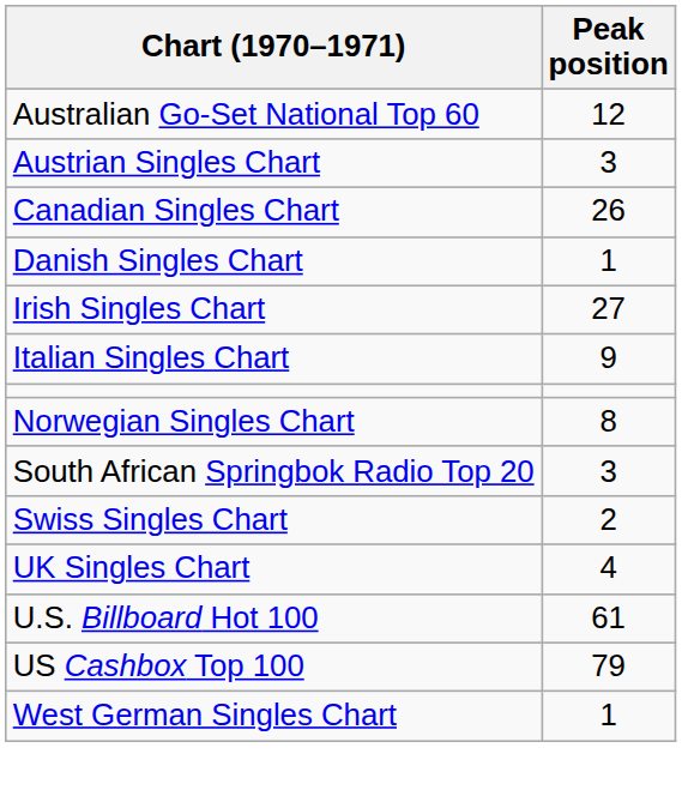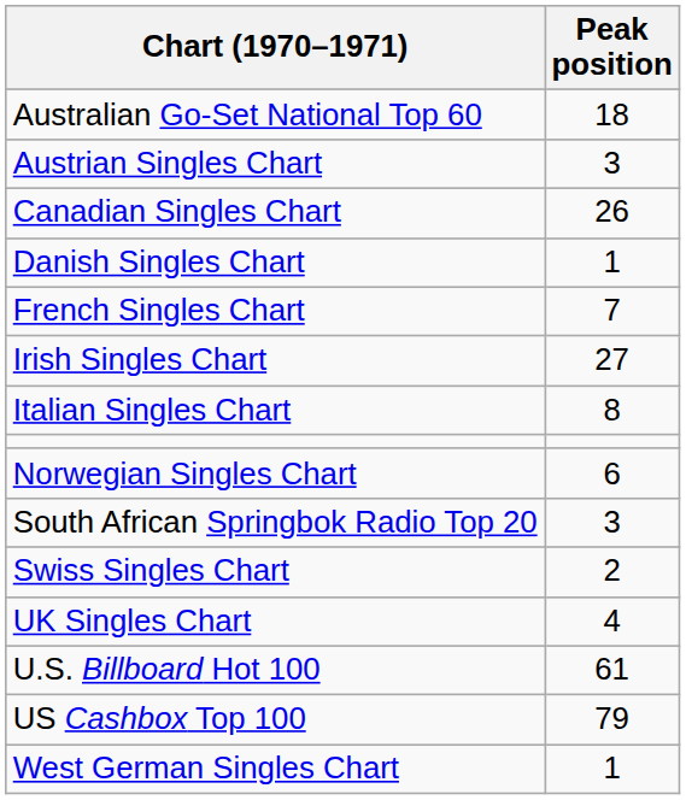Australian Go-Set National Top 60 | Peak position: 12 -> 18
+ row: French Singles Chart | 7
Italian Singles Chart | Peak position: 9 -> 8
Norwegian Singles Chart | Peak position: 8 -> 6
